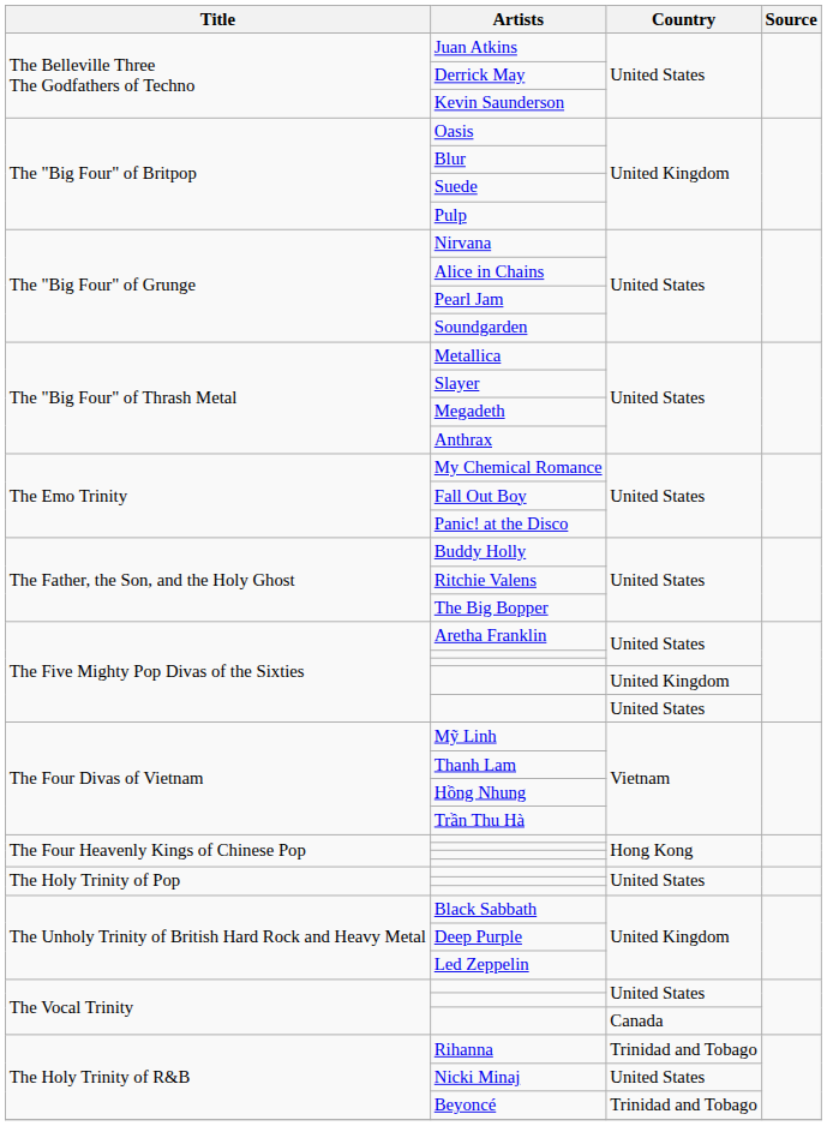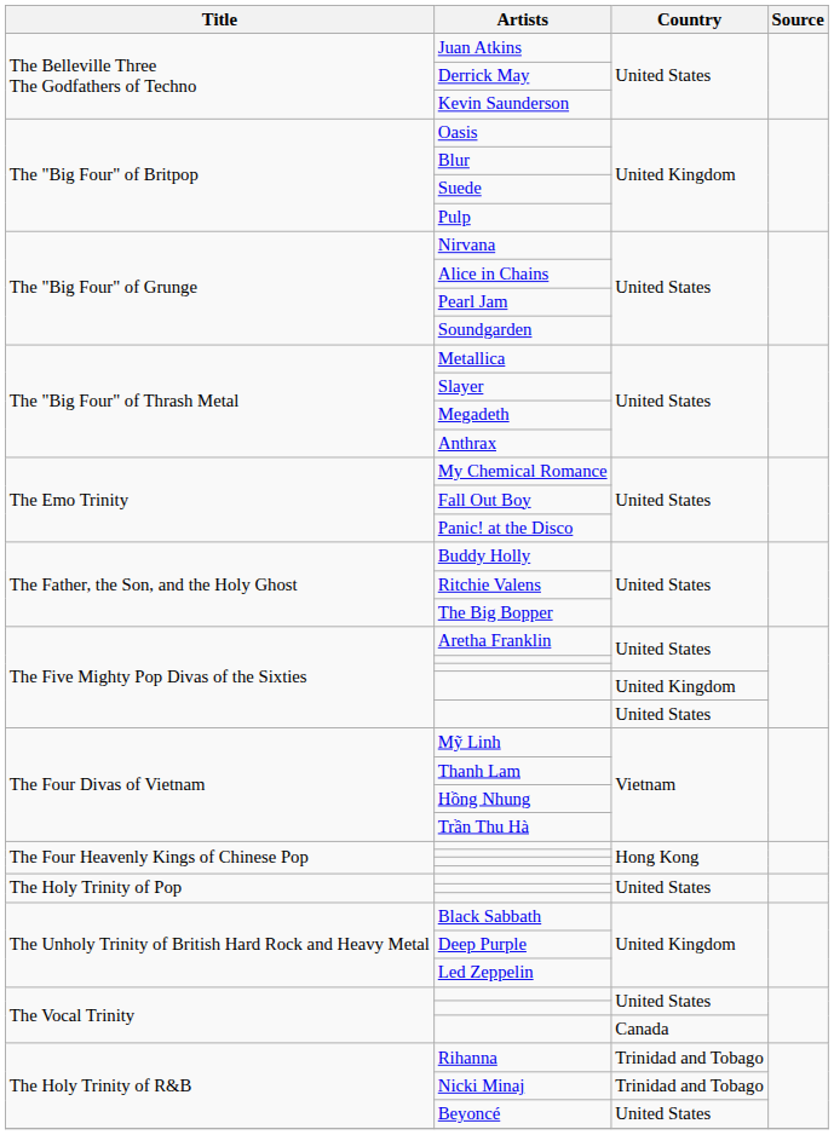Nicki Minaj | Country: United States -> Trinidad and Tobago
Beyoncé | Country: Trinidad and Tobago -> United States
